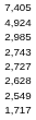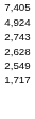- row: 2,985
- row: 2,727
